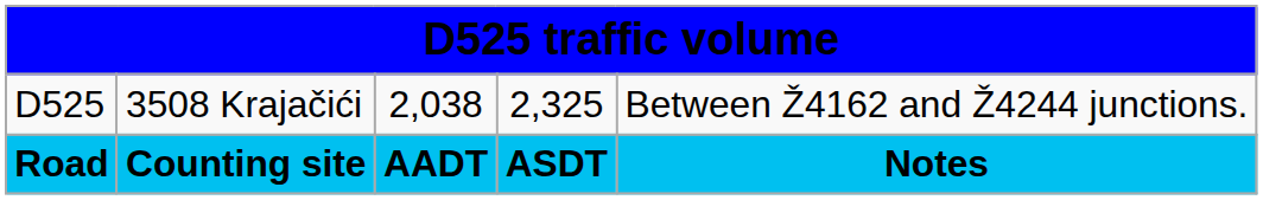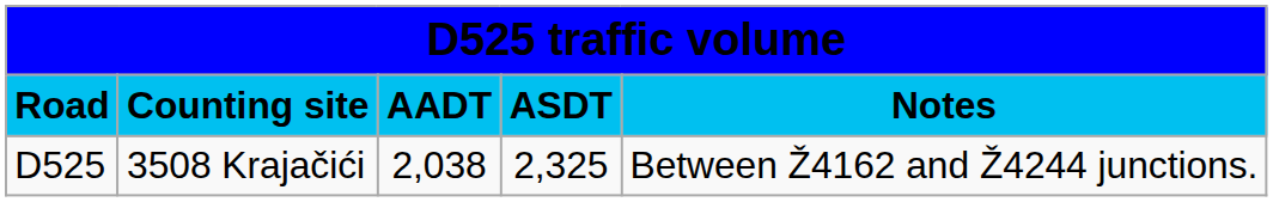rows swapped: Road <-> D525
